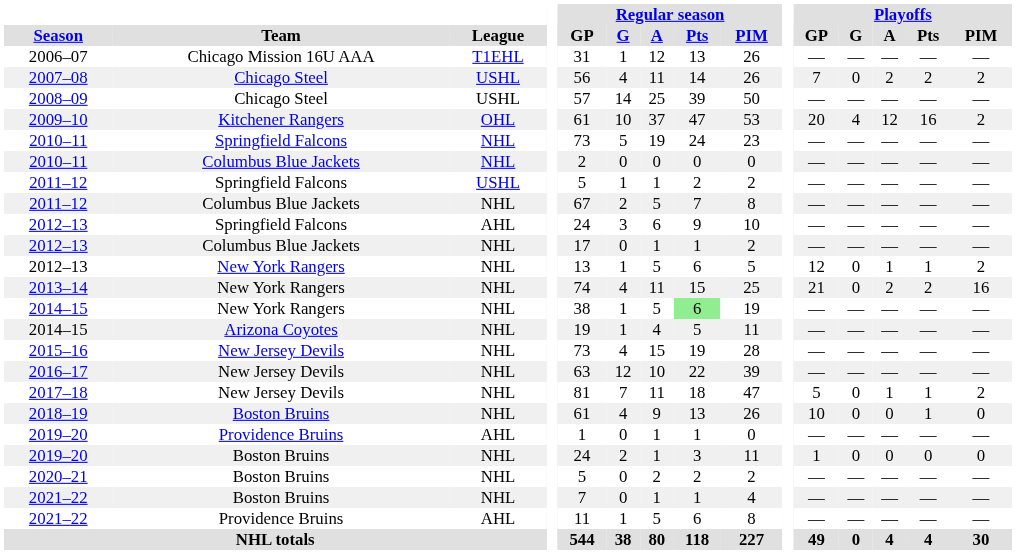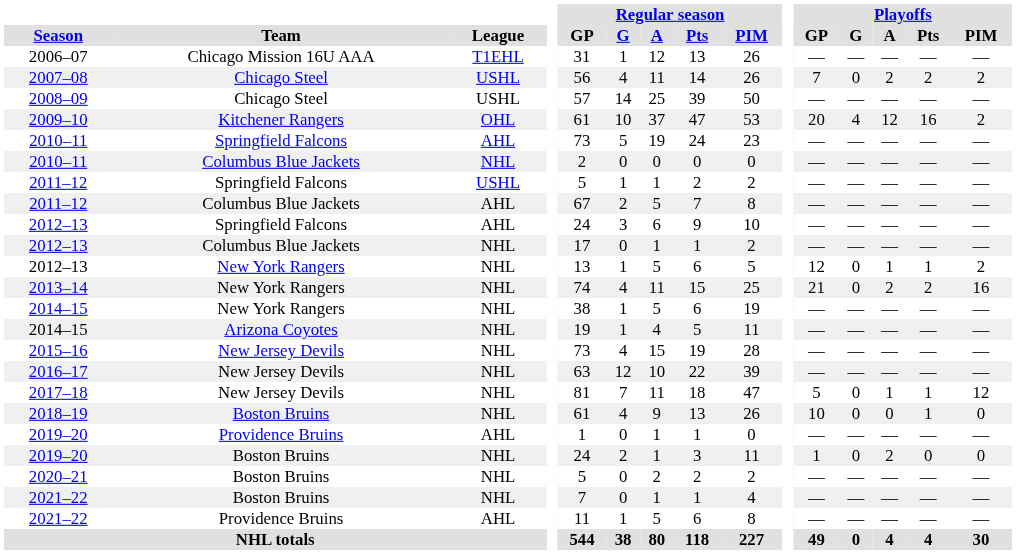2010–11 / Springfield Falcons | League: NHL -> AHL
2011–12 / Columbus Blue Jackets | League: NHL -> AHL
2014–15 / New York Rangers | Regular season / Pts: lightgreen background -> no background
2017–18 | Playoffs / PIM: 2 -> 12
2019–20 / Boston Bruins | Playoffs / A: 0 -> 2
